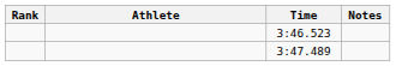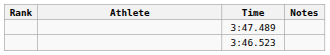rows swapped: 3:46.523 <-> 3:47.489
